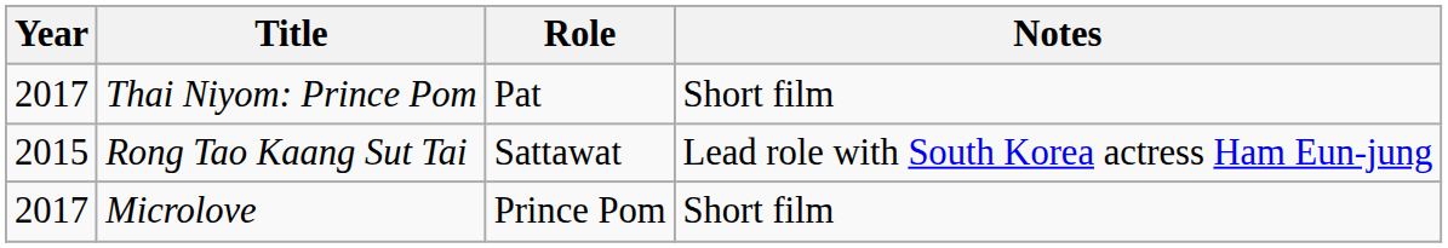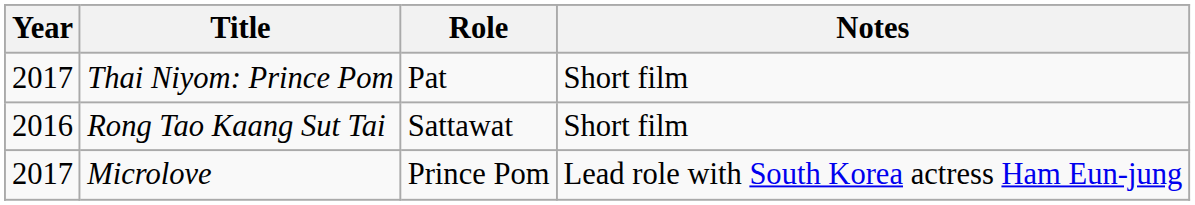Rong Tao Kaang Sut Tai | Year: 2015 -> 2016
Rong Tao Kaang Sut Tai | Notes: Lead role with South Korea actress Ham Eun-jung -> Short film
Microlove | Notes: Short film -> Lead role with South Korea actress Ham Eun-jung
